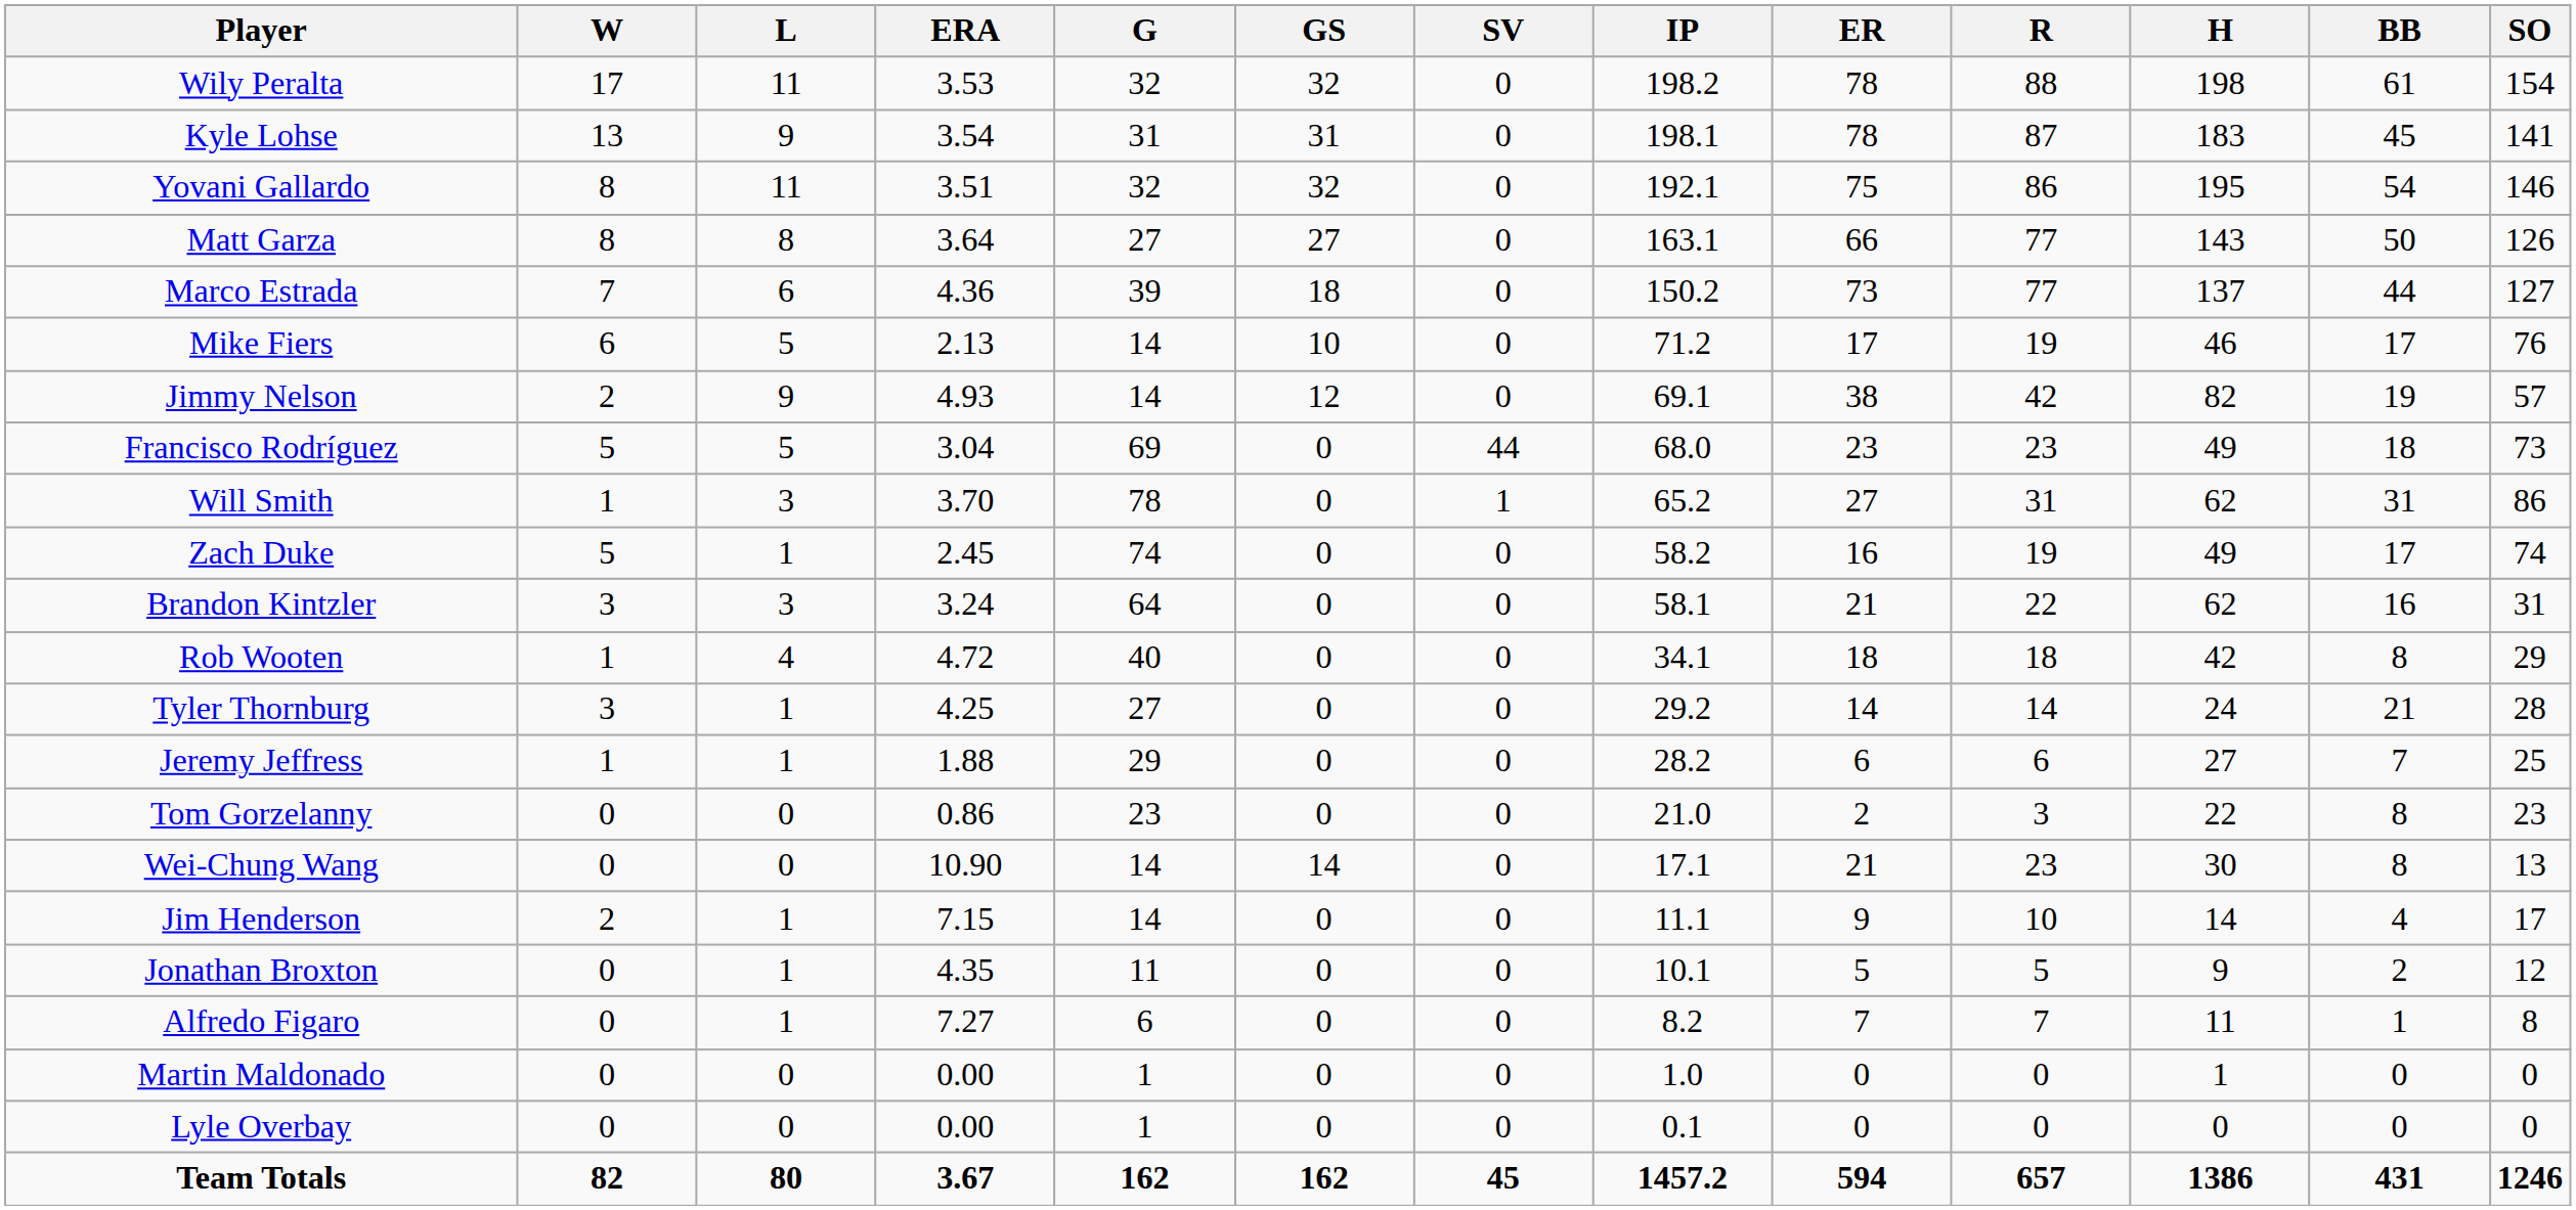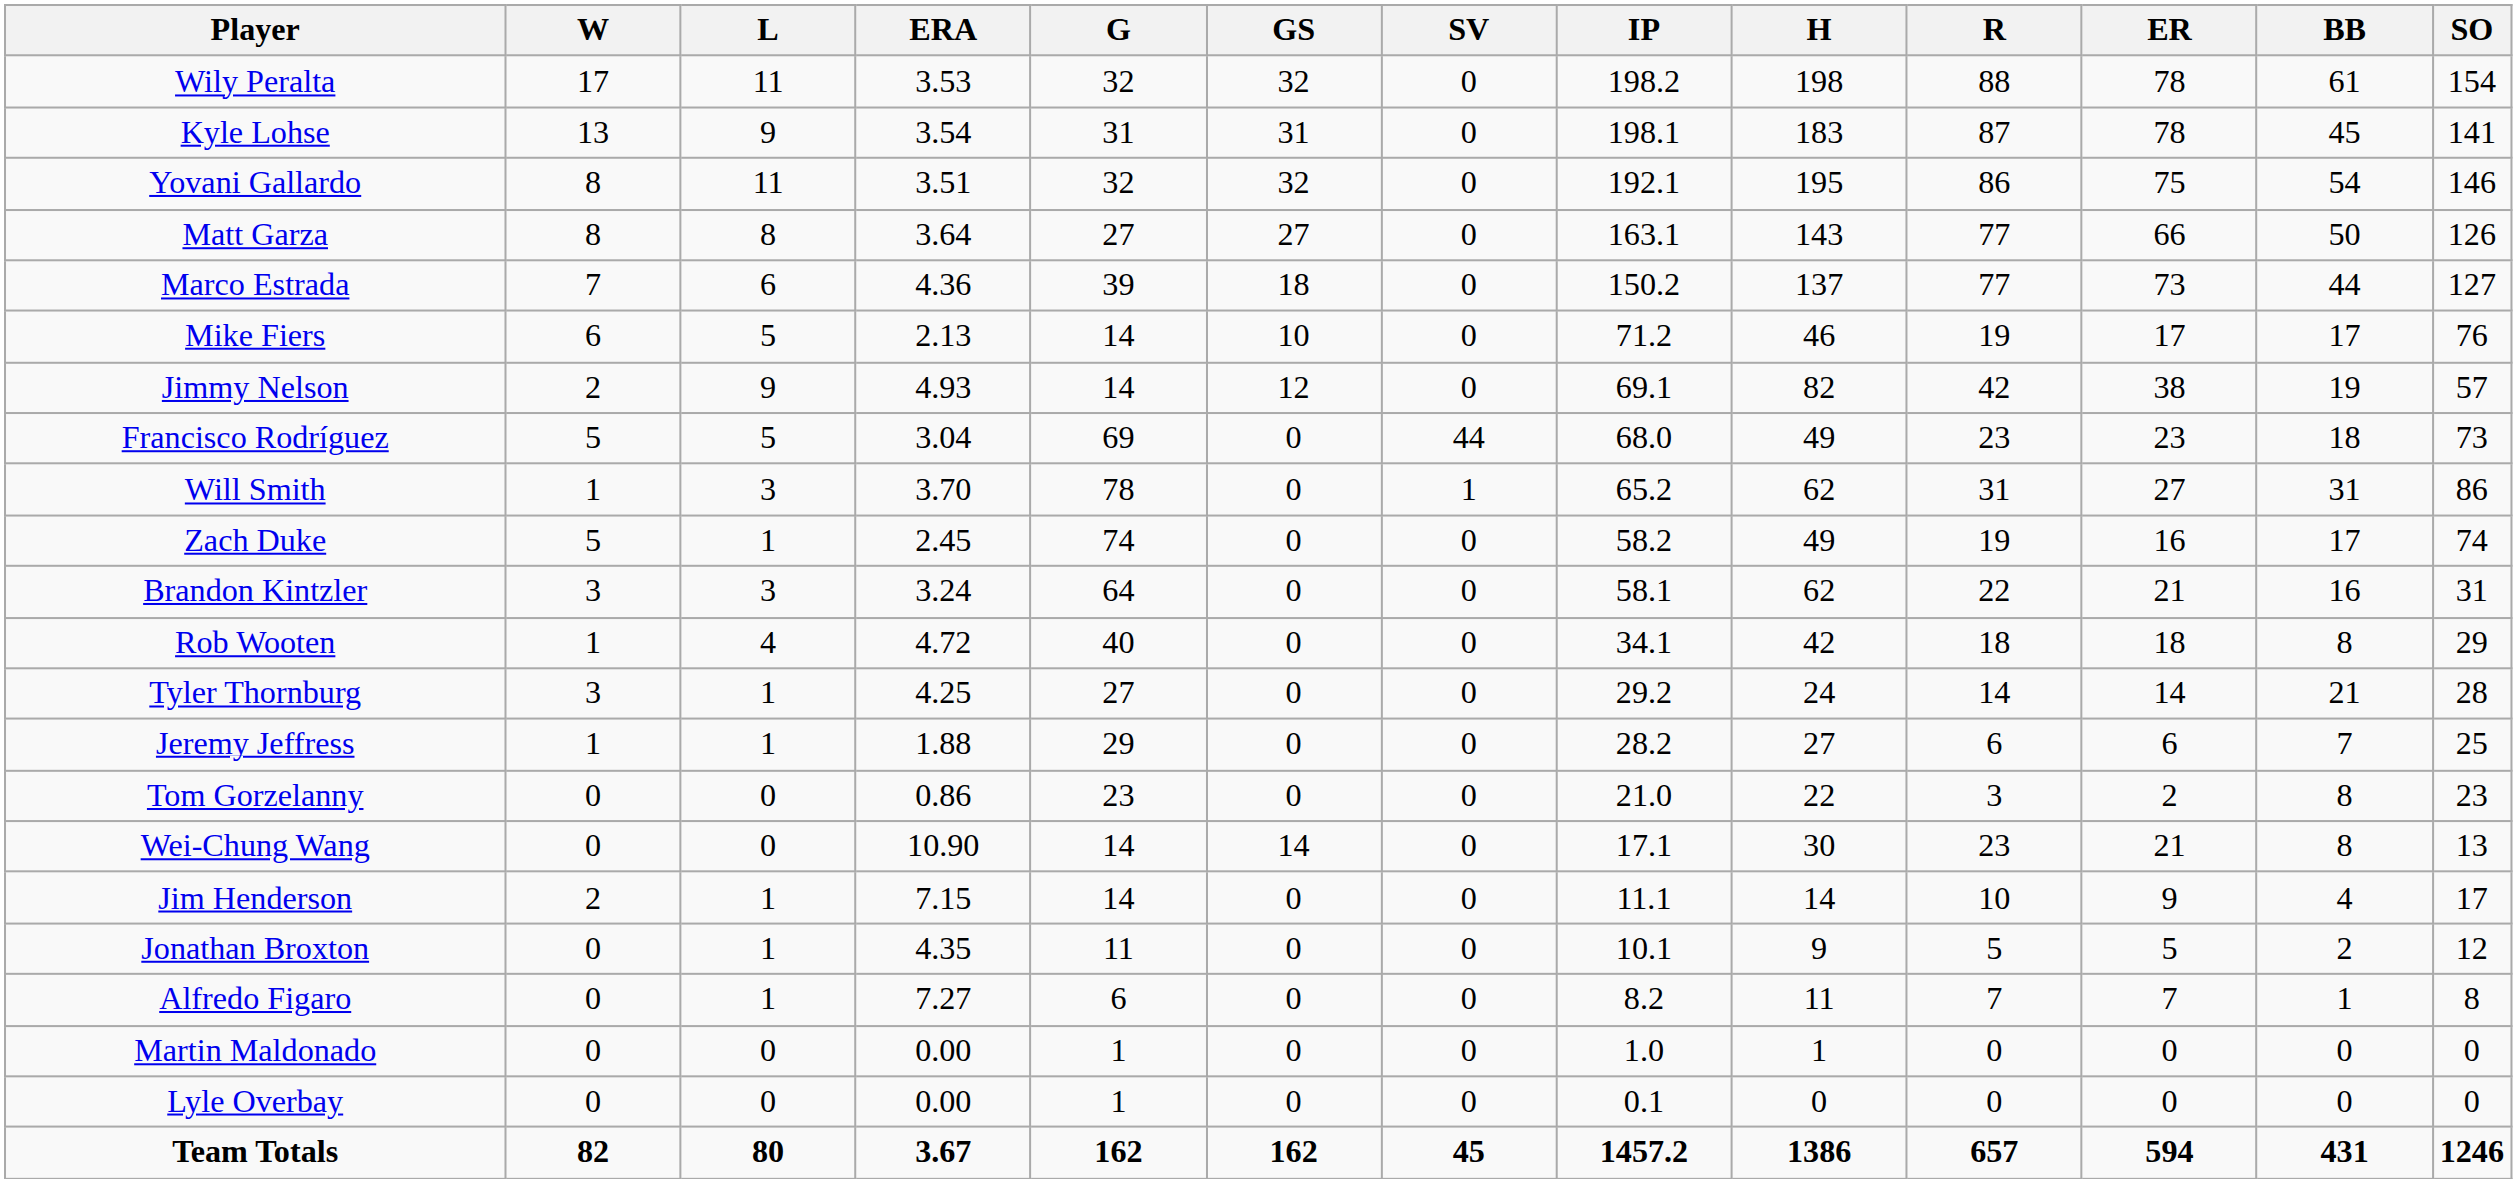columns swapped: H <-> ER
